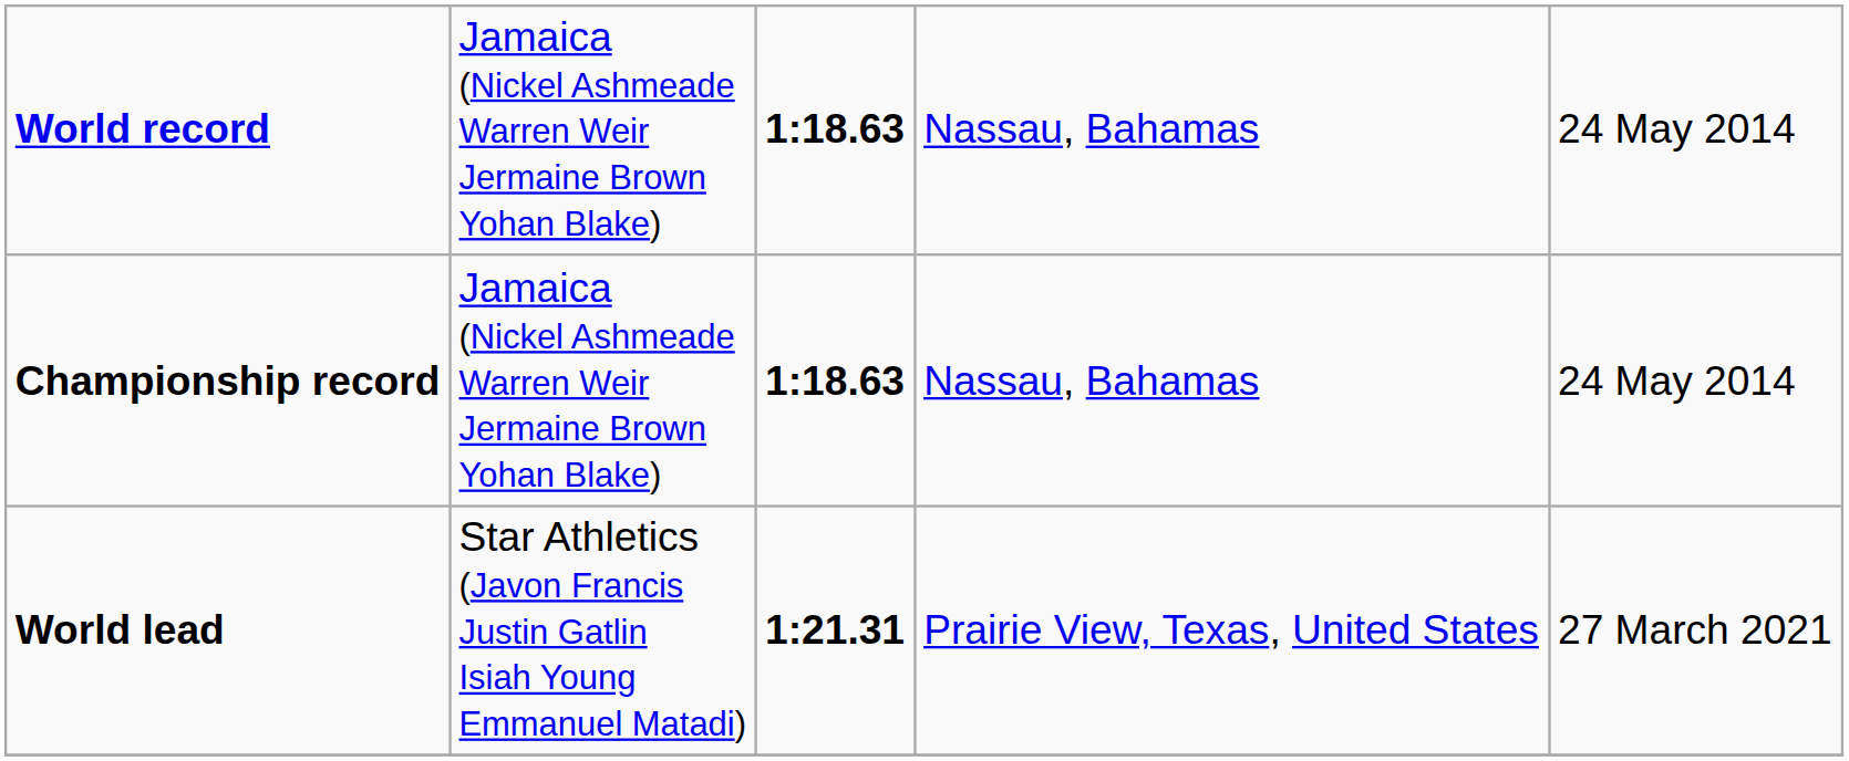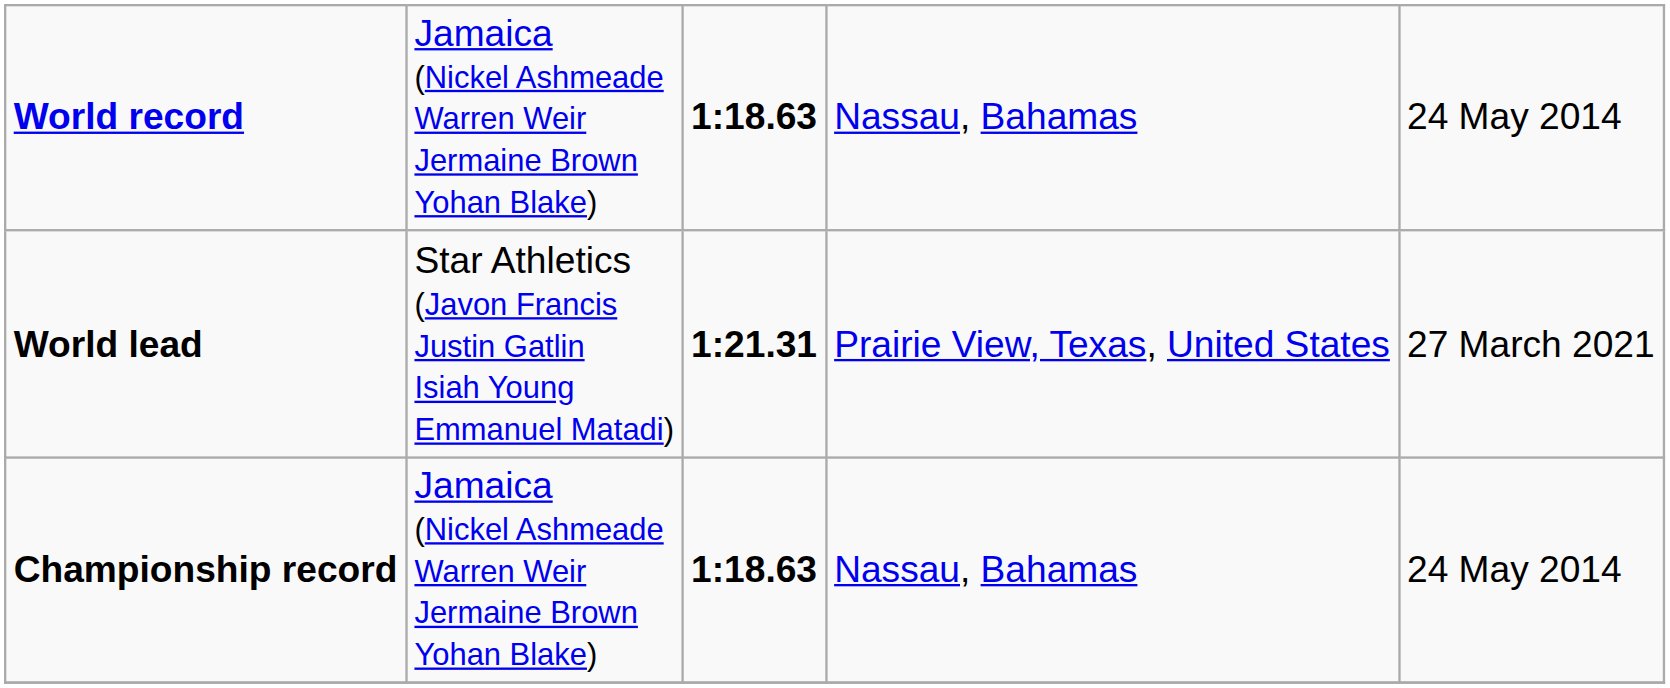rows swapped: Championship record <-> World lead
